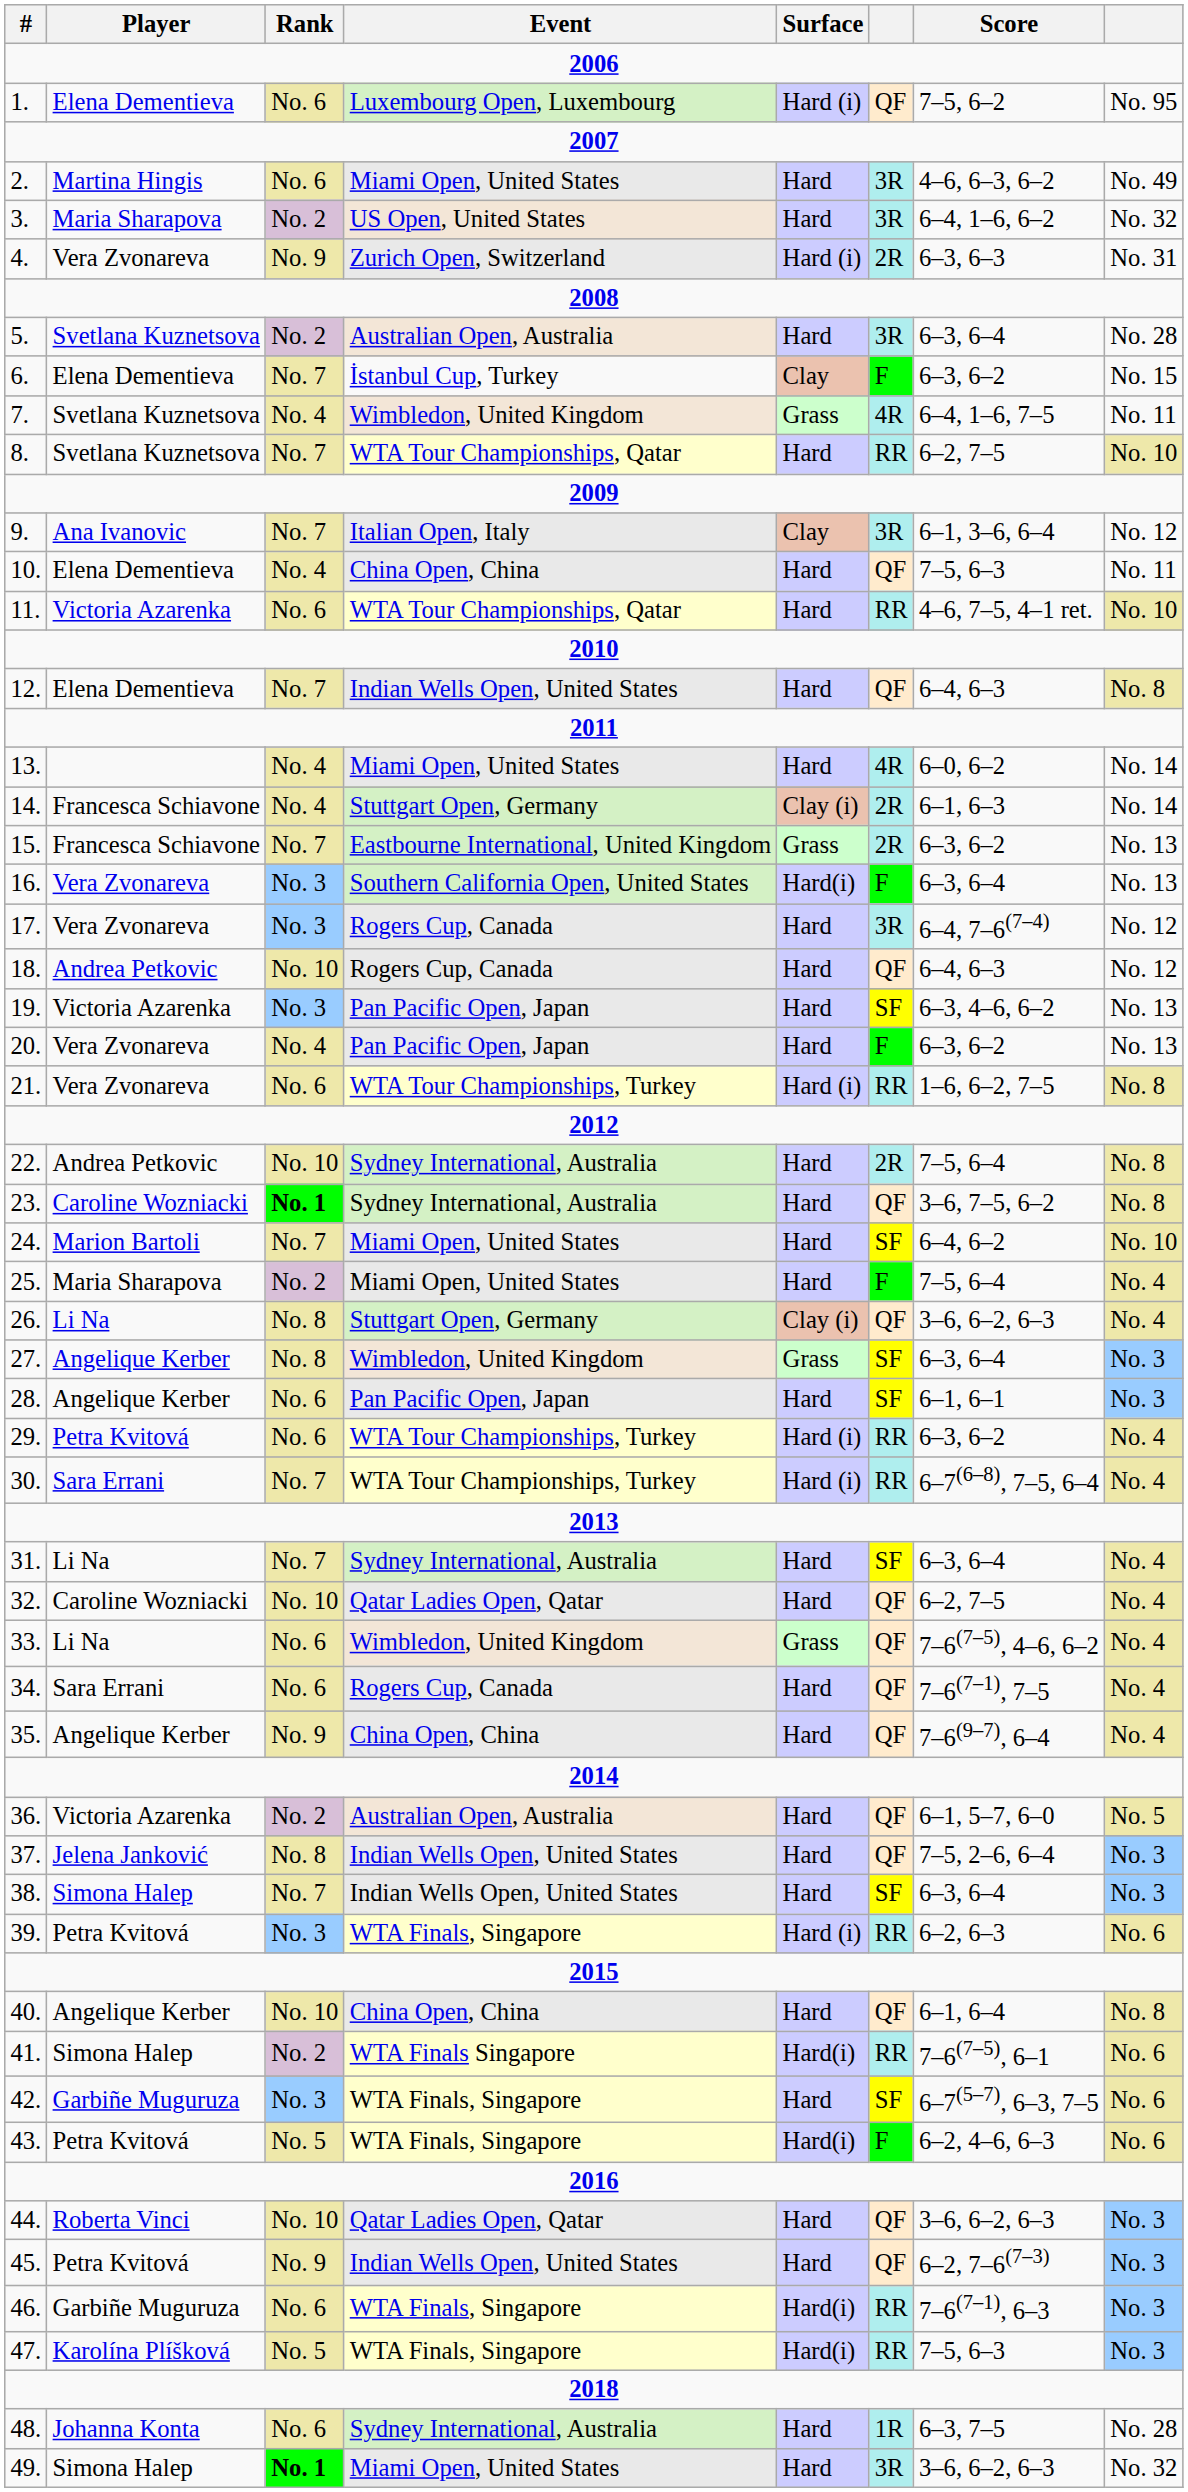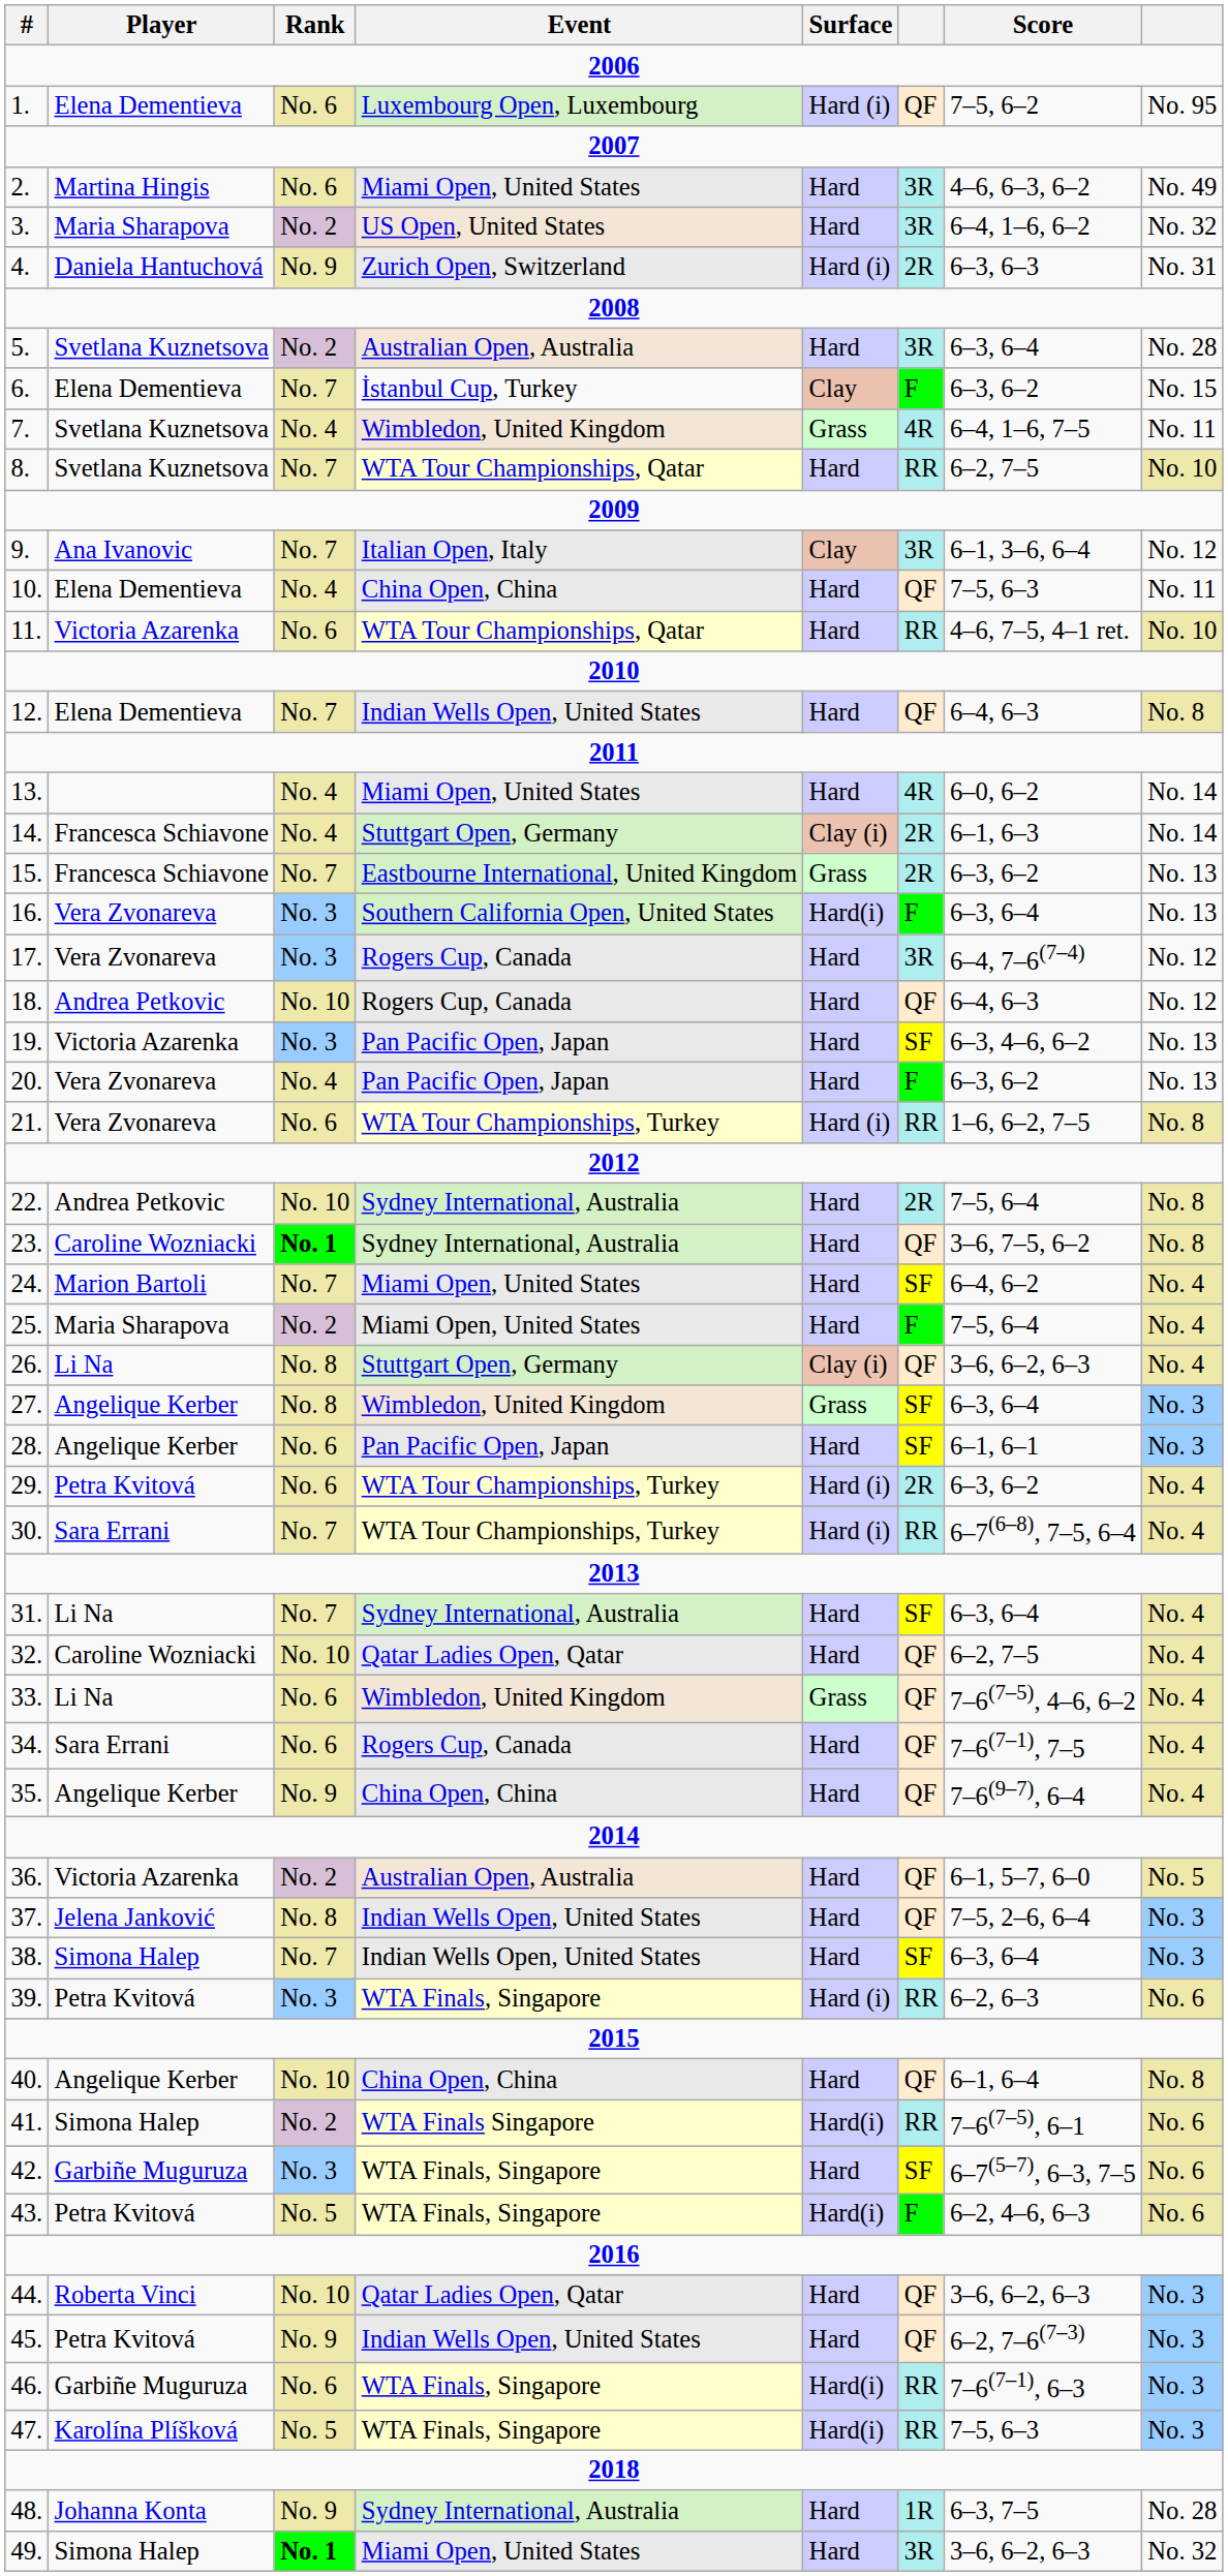4. | Player: Vera Zvonareva -> Daniela Hantuchová
24. | column 8: No. 10 -> No. 4
29. | column 6: RR -> 2R
48. | Rank: No. 6 -> No. 9
